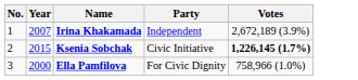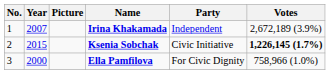+ column: Picture
